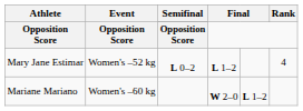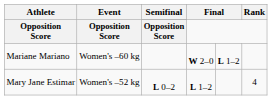rows swapped: Mary Jane Estimar <-> Mariane Mariano
